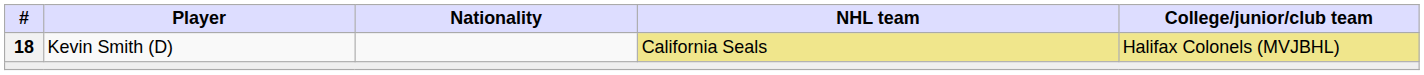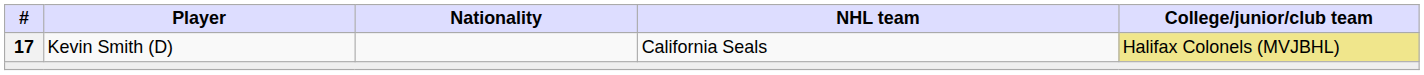Kevin Smith (D) | #: 18 -> 17
Kevin Smith (D) | NHL team: khaki background -> no background
